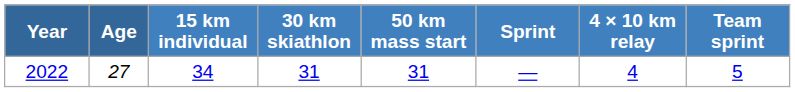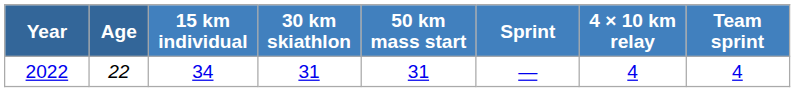2022 | Age: 27 -> 22
2022 | Team sprint: 5 -> 4
